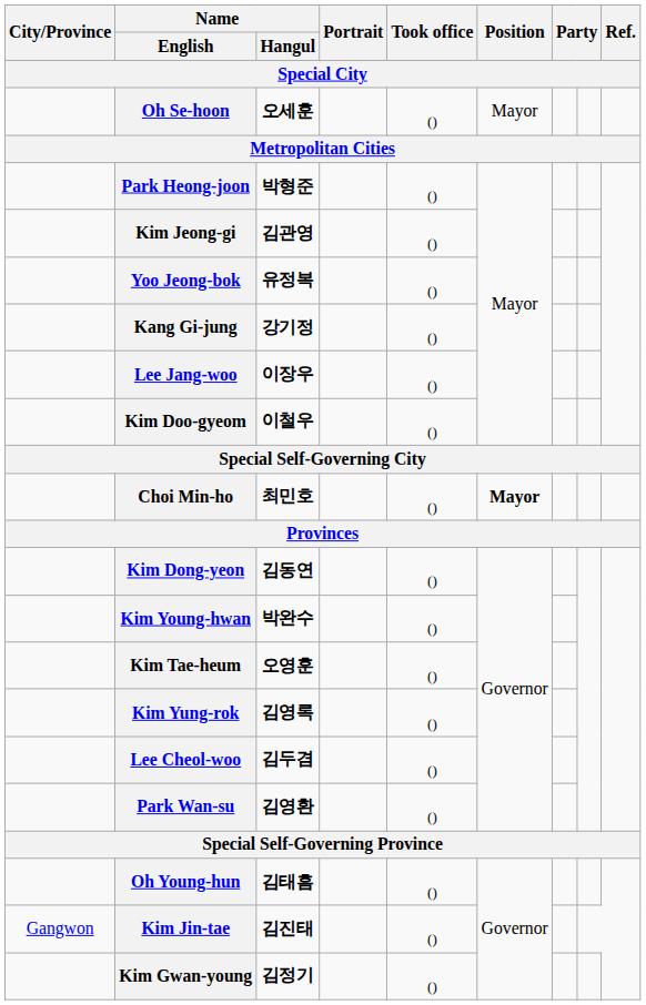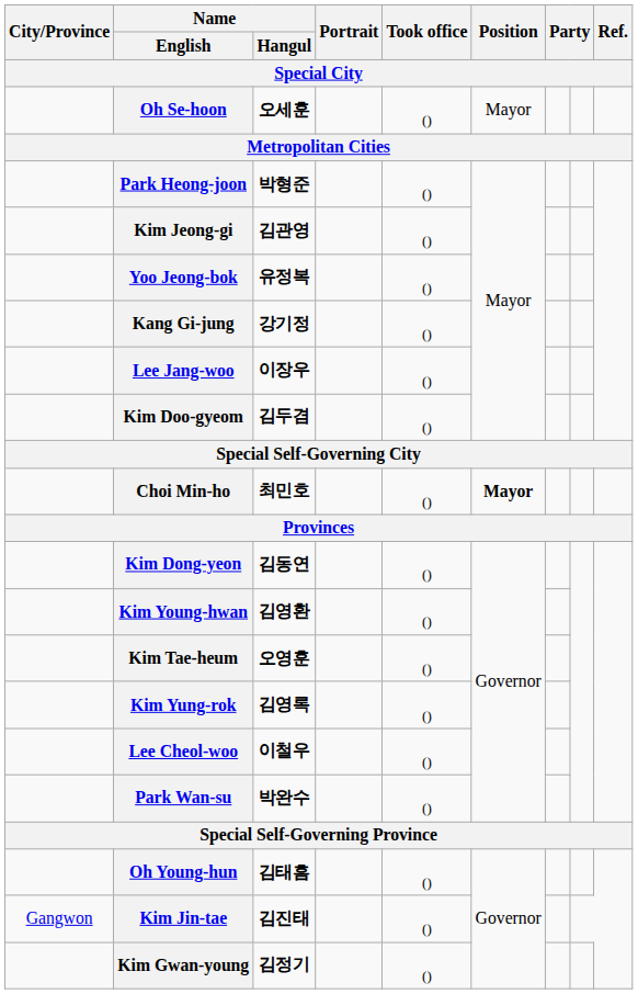Kim Doo-gyeom | Name / Hangul: 이철우 -> 김두겸
Kim Young-hwan | Name / Hangul: 박완수 -> 김영환
Lee Cheol-woo | Name / Hangul: 김두겸 -> 이철우
Park Wan-su | Name / Hangul: 김영환 -> 박완수
